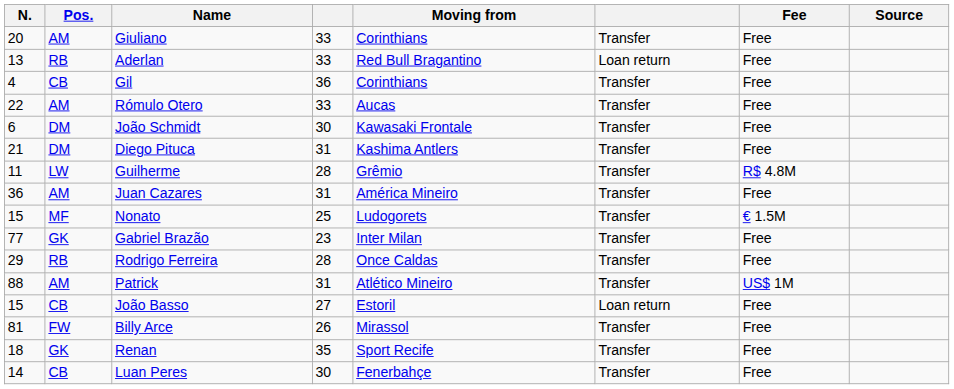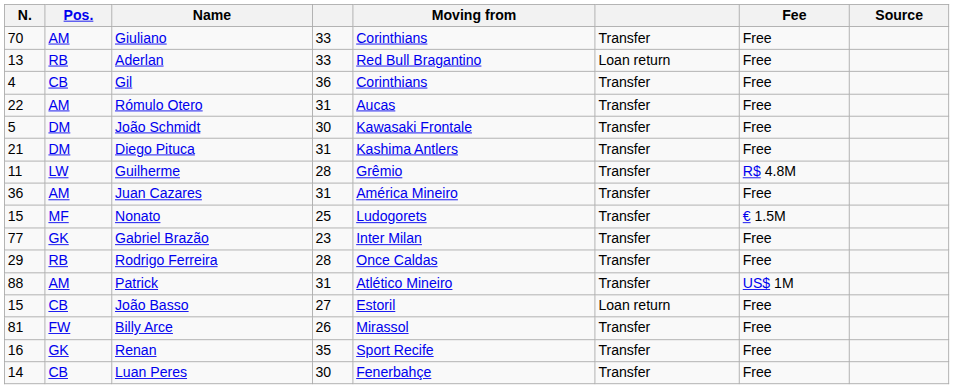Giuliano | N.: 20 -> 70
Rómulo Otero | column 4: 33 -> 31
João Schmidt | N.: 6 -> 5
Renan | N.: 18 -> 16
